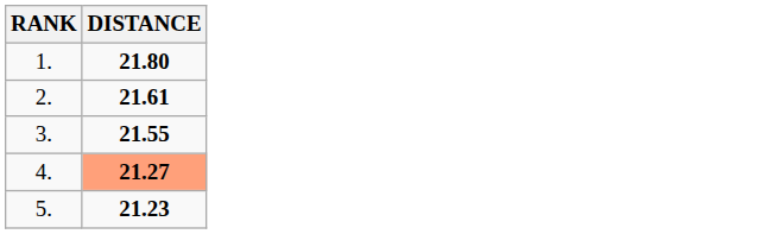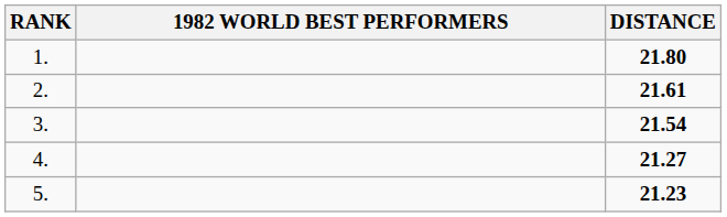+ column: 1982 WORLD BEST PERFORMERS
3. | DISTANCE: 21.55 -> 21.54
4. | DISTANCE: lightsalmon background -> no background
